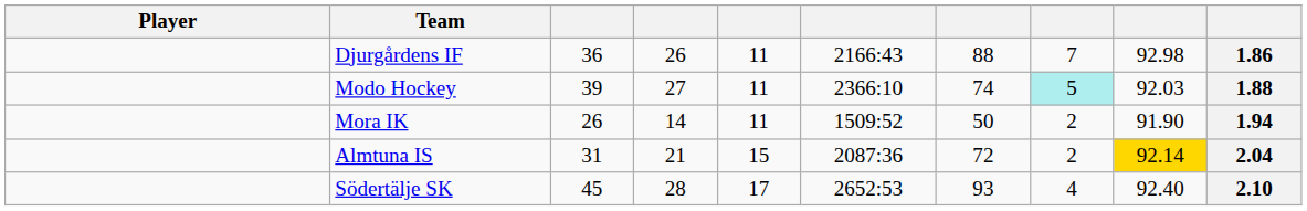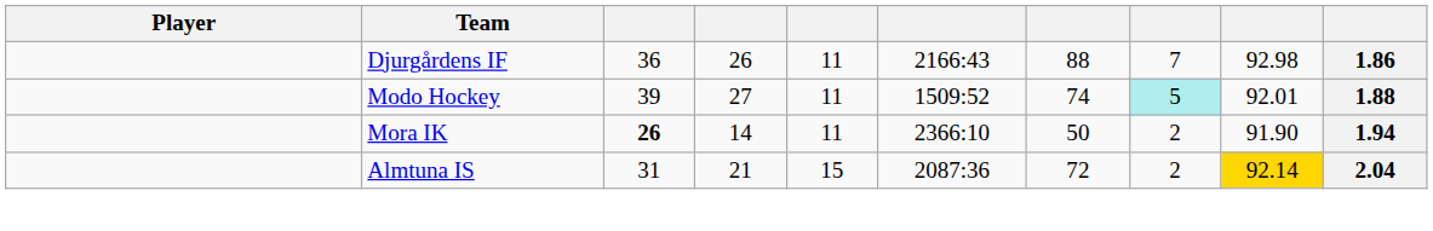Modo Hockey | column 6: 2366:10 -> 1509:52
Modo Hockey | column 9: 92.03 -> 92.01
Mora IK | column 3: normal -> bold
Mora IK | column 6: 1509:52 -> 2366:10
- row: Södertälje SK | 45 | 28 | 17 | 2652:53 | 93 | 4 | 92.40 | 2.10
